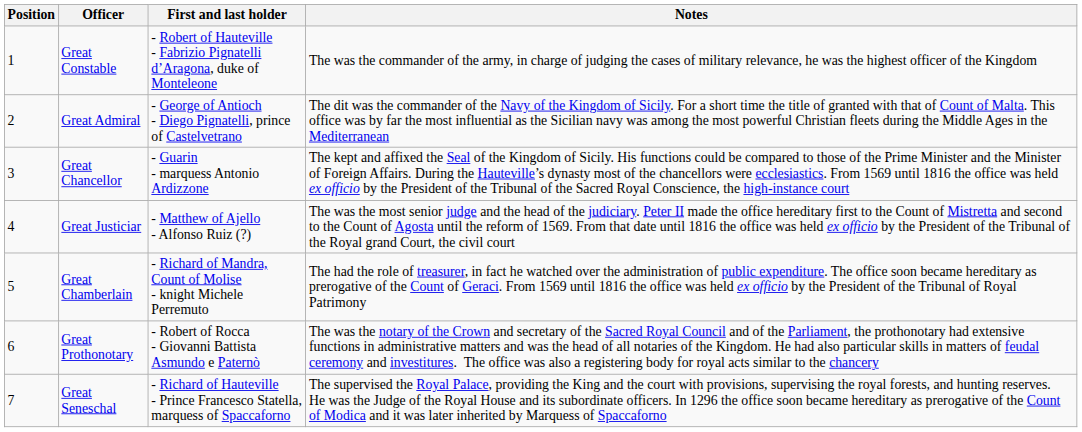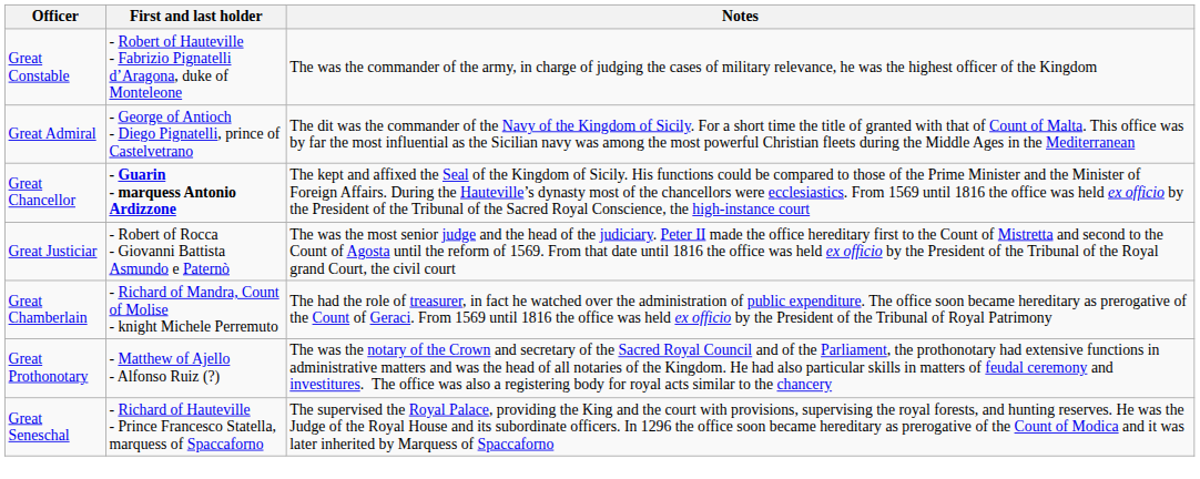- column: Position | 1 | 2 | 3 | 4 | 5 | 6 | 7
Great Chancellor | First and last holder: normal -> bold
Great Justiciar | First and last holder: - Matthew of Ajello - Alfonso Ruiz (?) -> - Robert of Rocca - Giovanni Battista Asmundo e Paternò
Great Prothonotary | First and last holder: - Robert of Rocca - Giovanni Battista Asmundo e Paternò -> - Matthew of Ajello - Alfonso Ruiz (?)
